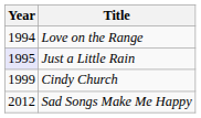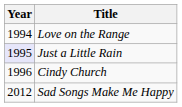Cindy Church | Year: 1999 -> 1996
